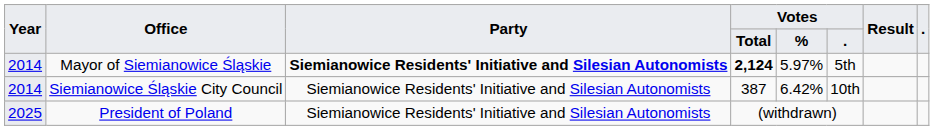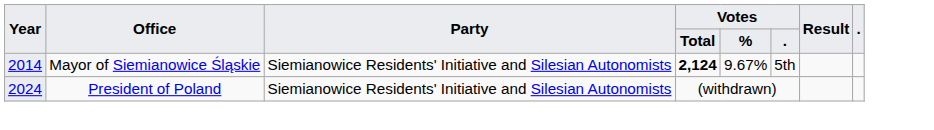Mayor of Siemianowice Śląskie | Party: bold -> normal
Mayor of Siemianowice Śląskie | Votes / %: 5.97% -> 9.67%
- row: 2014 | Siemianowice Śląskie City Council | Siemianowice Residents' Initiative and Silesian Autonomists | 387 | 6.42% | 10th
President of Poland | Year: 2025 -> 2024
